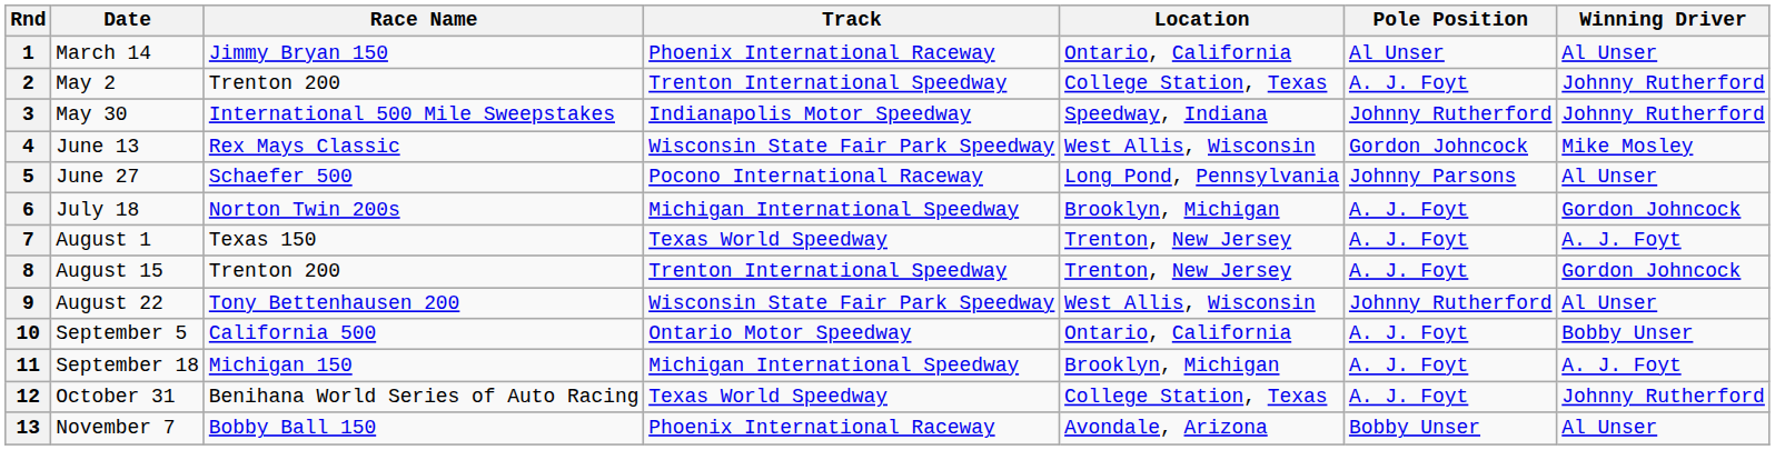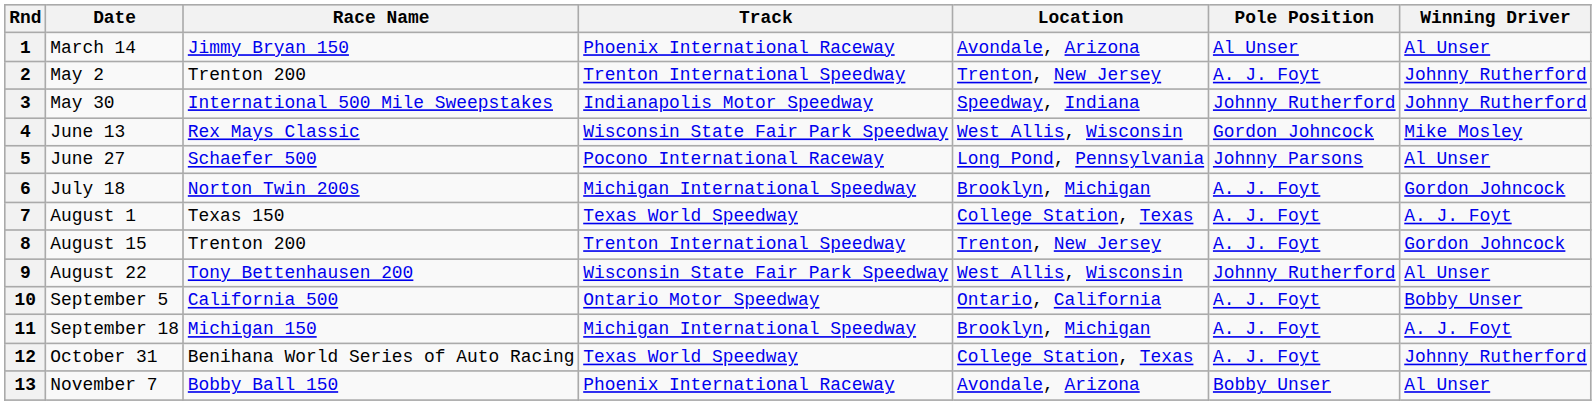1 | Location: Ontario, California -> Avondale, Arizona
2 | Location: College Station, Texas -> Trenton, New Jersey
7 | Location: Trenton, New Jersey -> College Station, Texas
